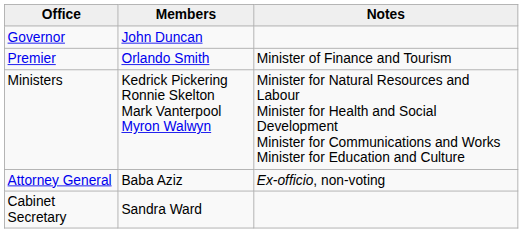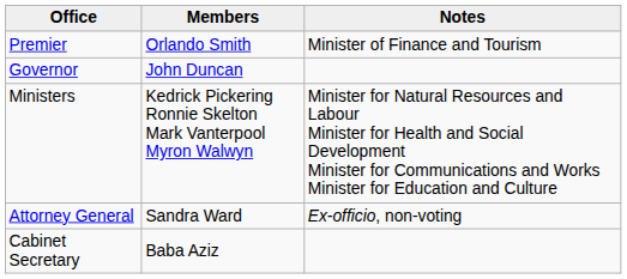rows swapped: Premier <-> Governor
Attorney General | Members: Baba Aziz -> Sandra Ward
Cabinet Secretary | Members: Sandra Ward -> Baba Aziz
